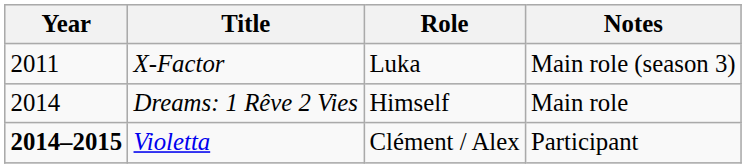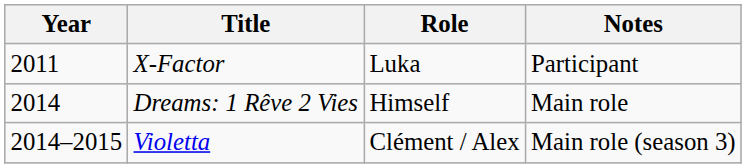X-Factor | Notes: Main role (season 3) -> Participant
Violetta | Year: bold -> normal
Violetta | Notes: Participant -> Main role (season 3)
